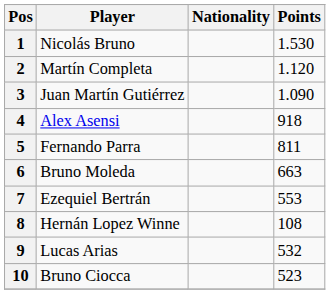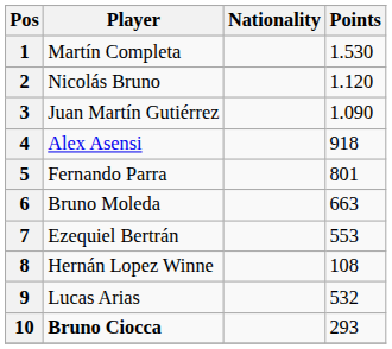1 | Player: Nicolás Bruno -> Martín Completa
2 | Player: Martín Completa -> Nicolás Bruno
5 | Points: 811 -> 801
10 | Player: normal -> bold
10 | Points: 523 -> 293
